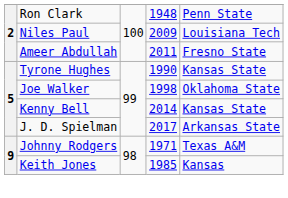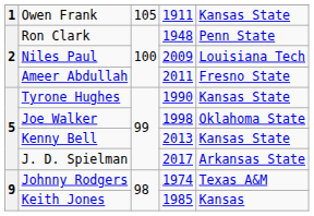+ row: 1 | Owen Frank | 105 | 1911 | Kansas State
Kenny Bell | column 4: 2014 -> 2013
Johnny Rodgers | column 4: 1971 -> 1974
